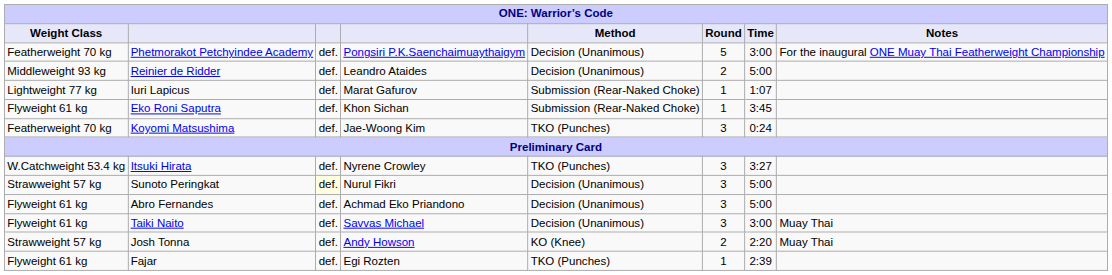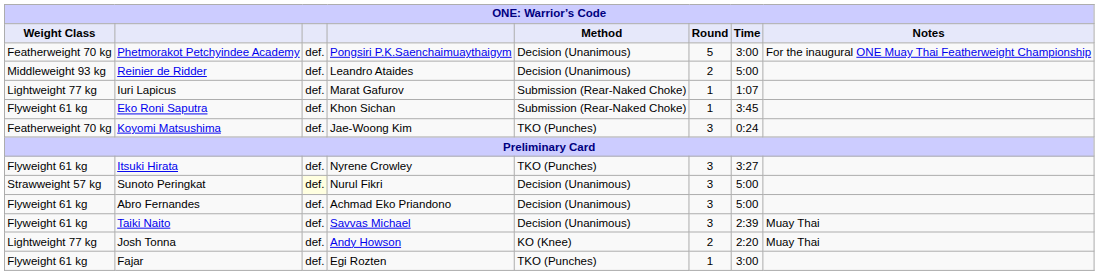Itsuki Hirata | Weight Class: W.Catchweight 53.4 kg -> Flyweight 61 kg
Taiki Naito | Time: 3:00 -> 2:39
Josh Tonna | Weight Class: Strawweight 57 kg -> Lightweight 77 kg
Fajar | Time: 2:39 -> 3:00
